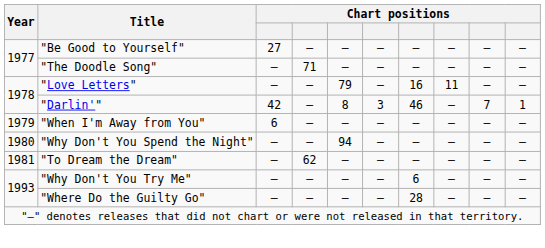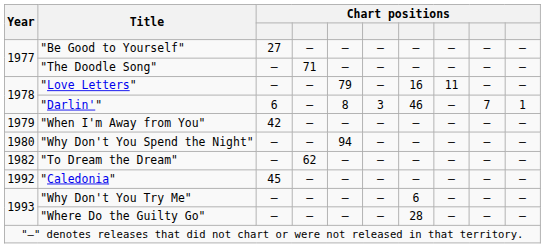"Darlin'" | column 3: 42 -> 6
"When I'm Away from You" | column 3: 6 -> 42
"To Dream the Dream" | Year: 1981 -> 1982
+ row: 1992 | "Caledonia" | 45 | — | — | — | — | — | — | —
